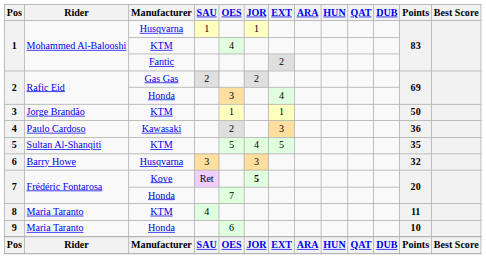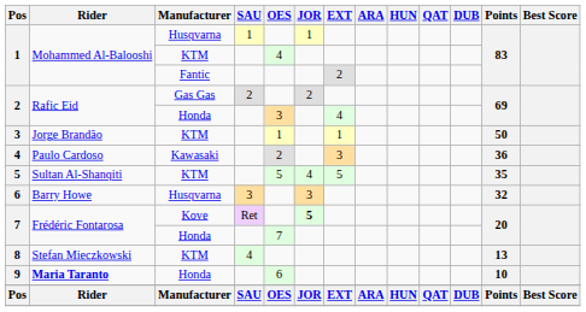8 | Rider: Maria Taranto -> Stefan Mieczkowski
8 | Points: 11 -> 13
9 | Rider: normal -> bold
